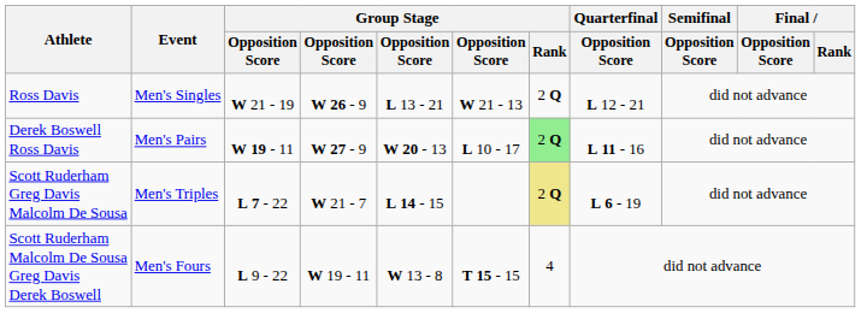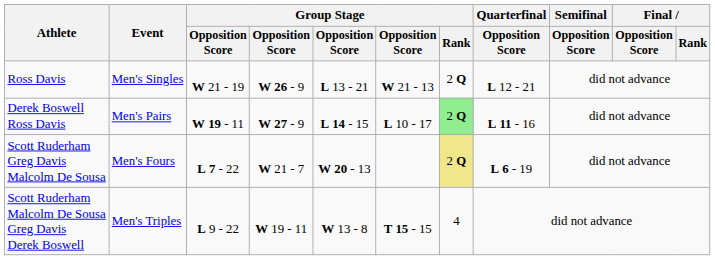Derek Boswell Ross Davis | column 5: W 20 - 13 -> L 14 - 15
Scott Ruderham Greg Davis Malcolm De Sousa | Event: Men's Triples -> Men's Fours
Scott Ruderham Greg Davis Malcolm De Sousa | column 5: L 14 - 15 -> W 20 - 13
Scott Ruderham Malcolm De Sousa Greg Davis Derek Boswell | Event: Men's Fours -> Men's Triples
